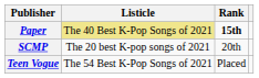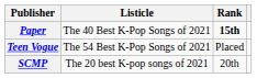Paper | Listicle: khaki background -> no background
rows swapped: SCMP <-> Teen Vogue
